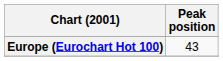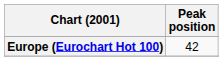Europe (Eurochart Hot 100) | Peak position: 43 -> 42
